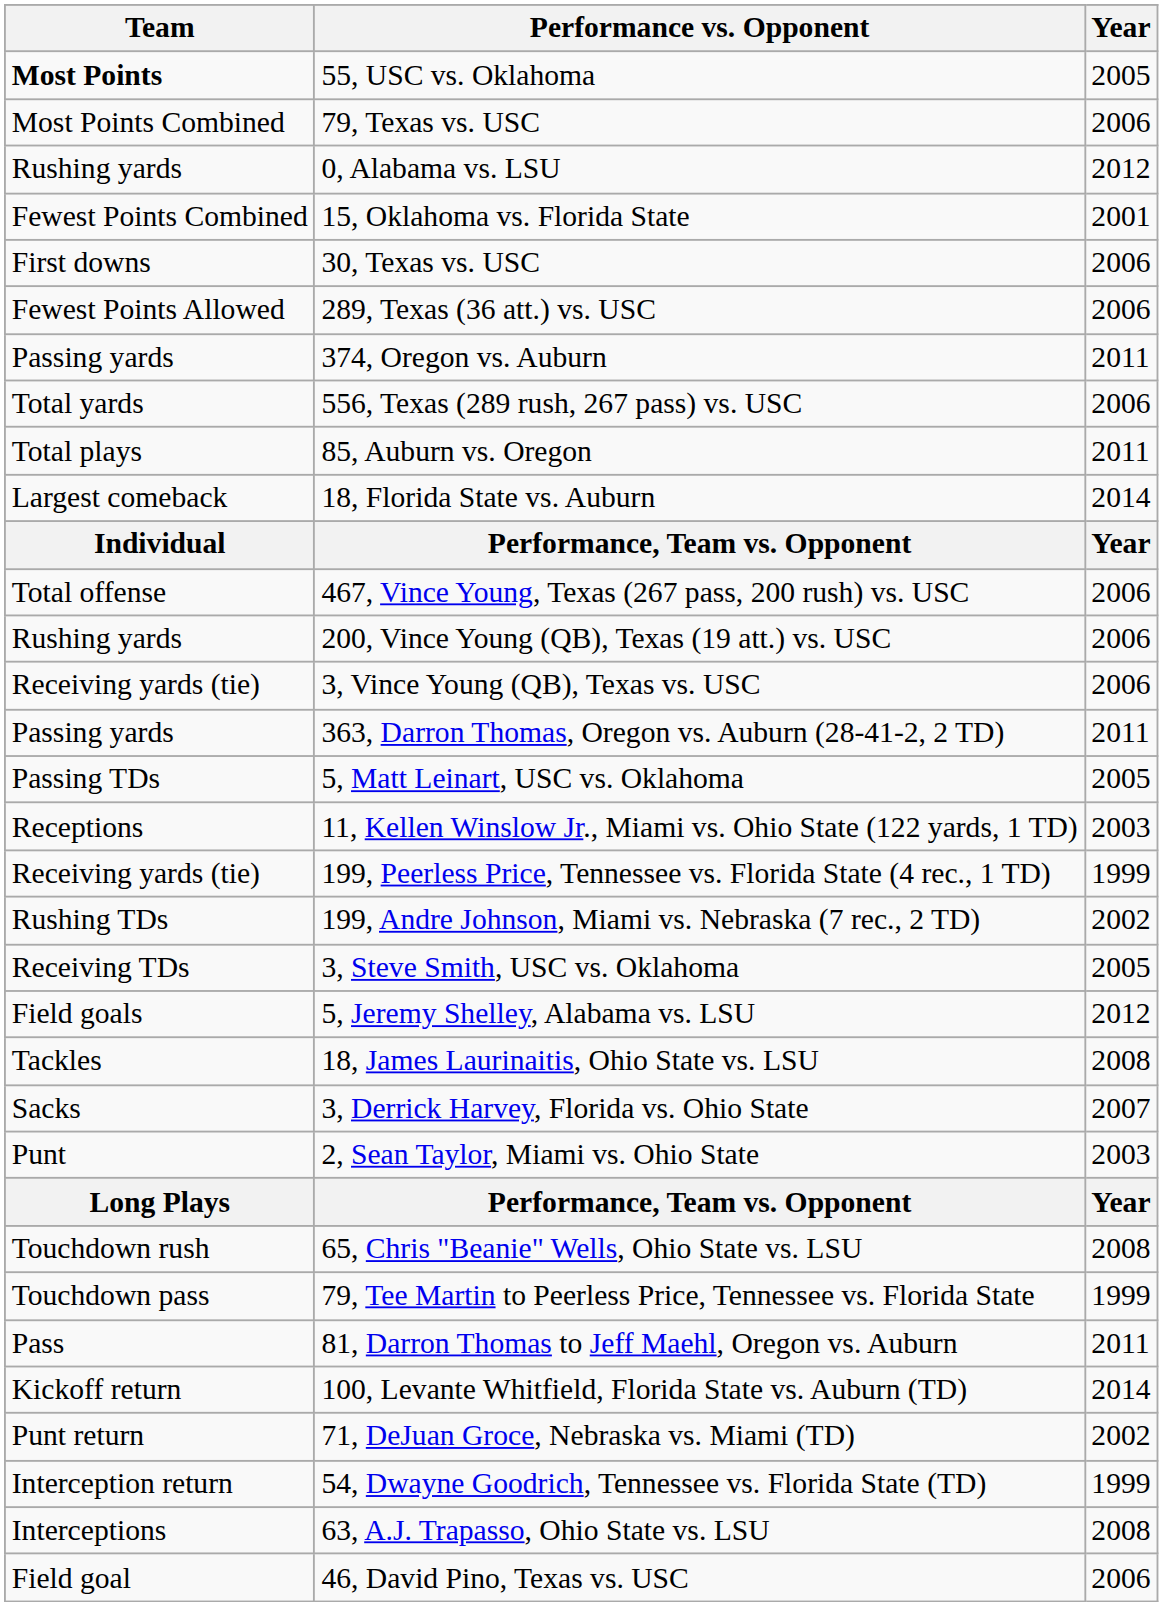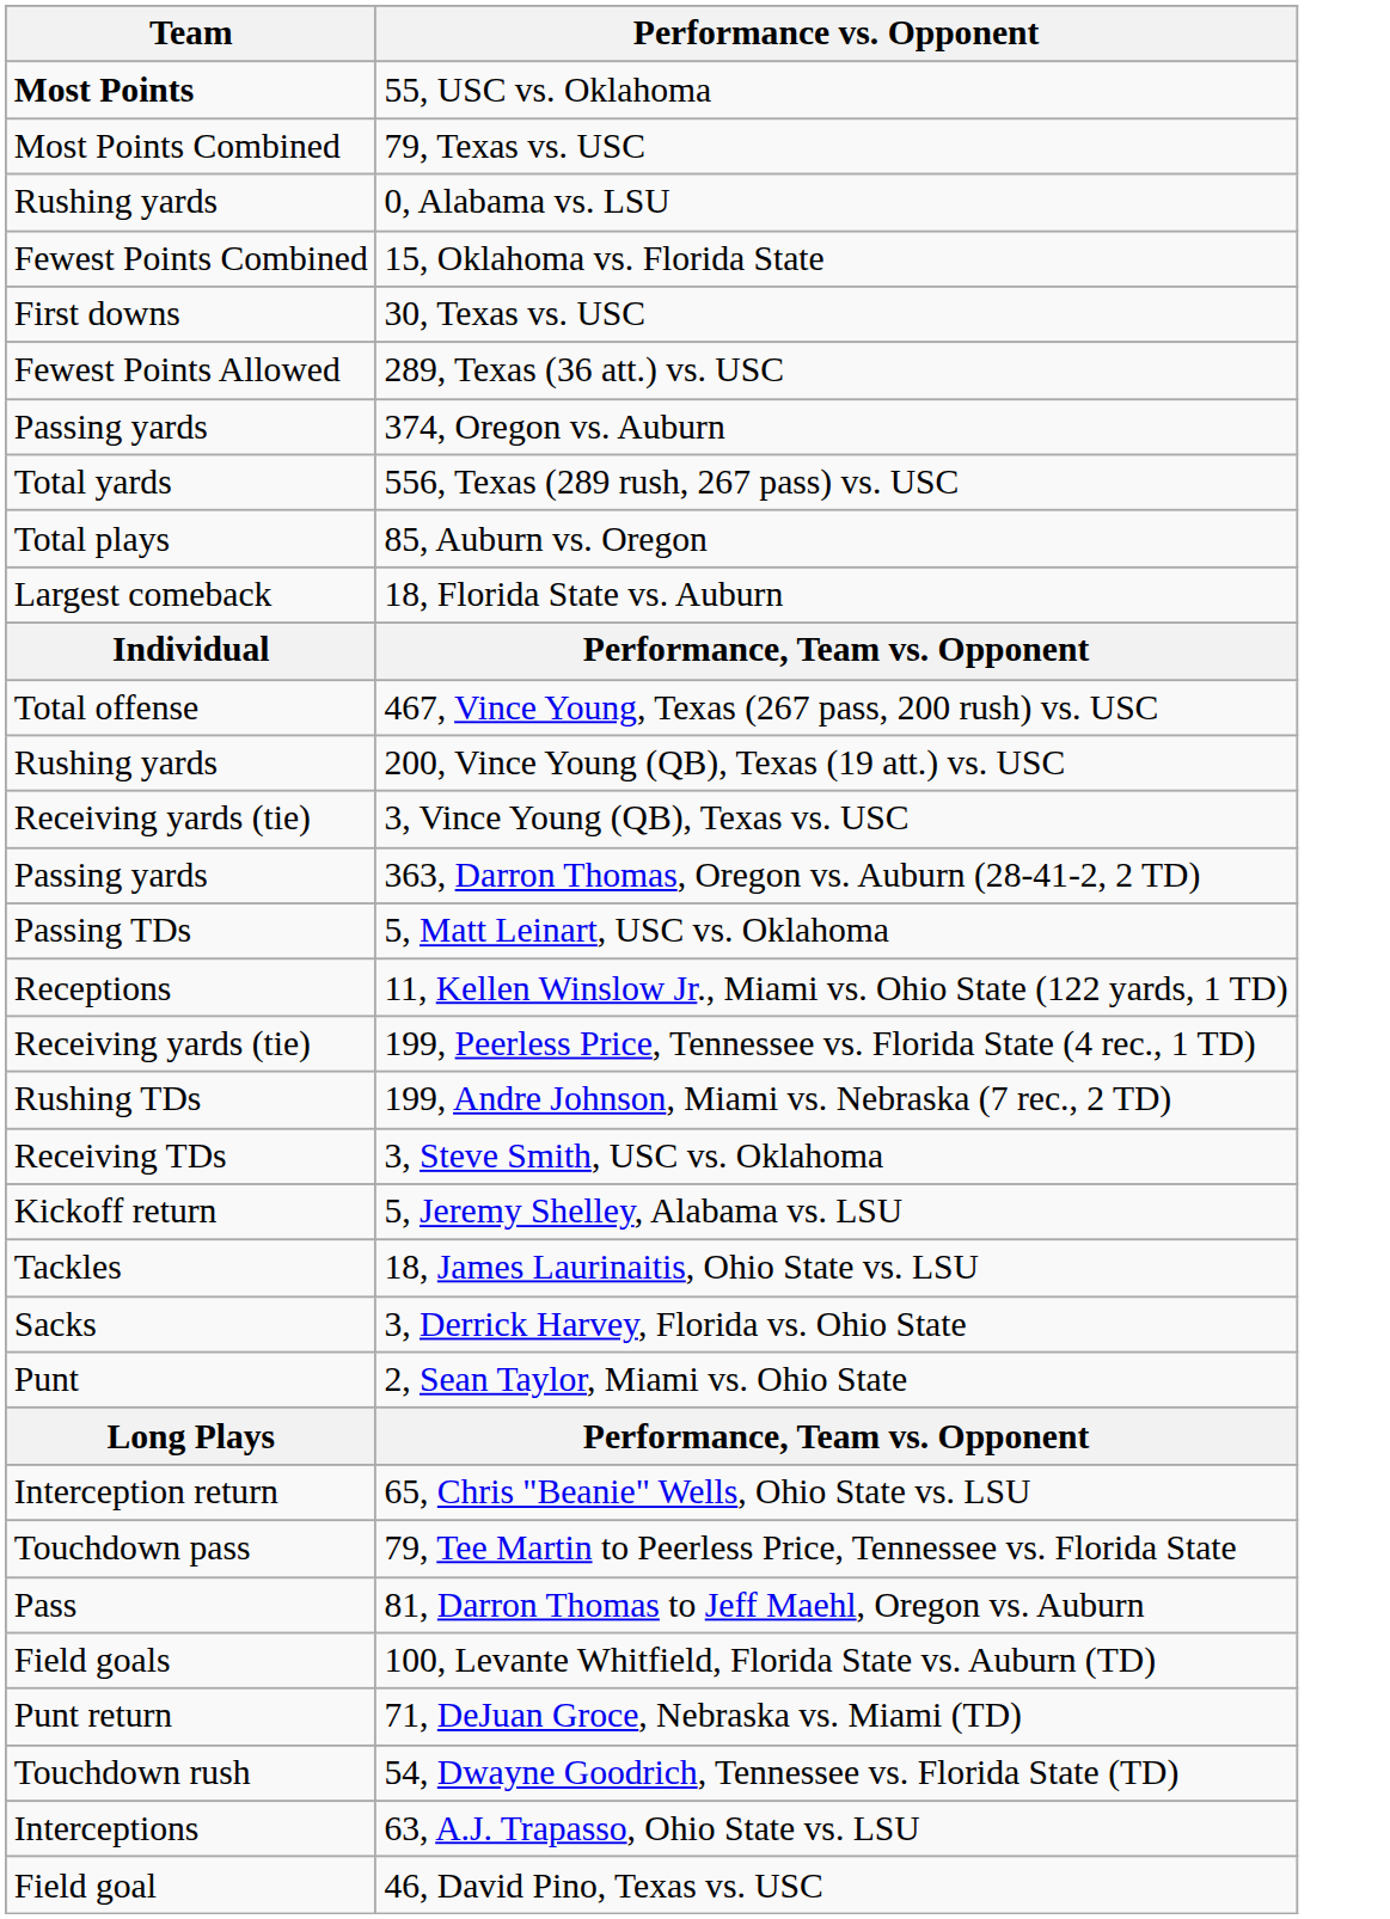- column: Year | 2005 | 2006 | 2012 | 2001 | 2006 | 2006 | 2011 | 2006 | 2011 | 2014 | Year | 2006 | 2006 | 2006 | 2011 | 2005 | 2003 | 1999 | 2002 | 2005 | 2012 | 2008 | 2007 | 2003 | Year | 2008 | 1999 | 2011 | 2014 | 2002 | 1999 | 2008 | 2006
5, Jeremy Shelley, Alabama vs. LSU | Team: Field goals -> Kickoff return
65, Chris "Beanie" Wells, Ohio State vs. LSU | Team: Touchdown rush -> Interception return
100, Levante Whitfield, Florida State vs. Auburn (TD) | Team: Kickoff return -> Field goals
54, Dwayne Goodrich, Tennessee vs. Florida State (TD) | Team: Interception return -> Touchdown rush
